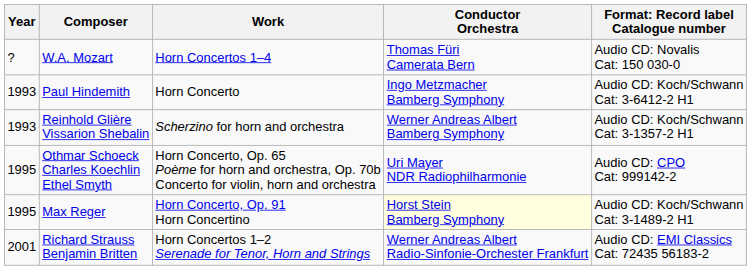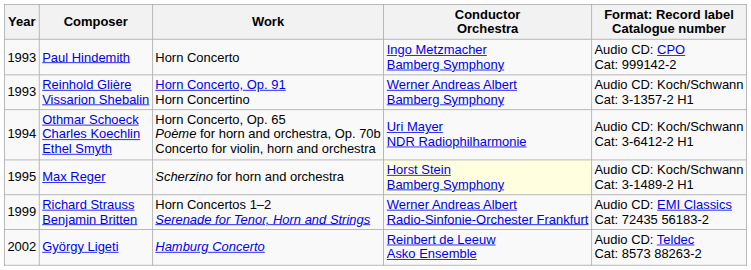- row: ? | W.A. Mozart | Horn Concertos 1–4 | Thomas Füri Camerata Bern | Audio CD: Novalis Cat: 150 030-0
Paul Hindemith | column 5: Audio CD: Koch/Schwann Cat: 3-6412-2 H1 -> Audio CD: CPO Cat: 999142-2
Reinhold Glière Vissarion Shebalin | Work: Scherzino for horn and orchestra -> Horn Concerto, Op. 91 Horn Concertino
Othmar Schoeck Charles Koechlin Ethel Smyth | Year: 1995 -> 1994
Othmar Schoeck Charles Koechlin Ethel Smyth | column 5: Audio CD: CPO Cat: 999142-2 -> Audio CD: Koch/Schwann Cat: 3-6412-2 H1
Max Reger | Work: Horn Concerto, Op. 91 Horn Concertino -> Scherzino for horn and orchestra
Richard Strauss Benjamin Britten | Year: 2001 -> 1999
+ row: 2002 | György Ligeti | Hamburg Concerto | Reinbert de Leeuw Asko Ensemble | Audio CD: Teldec Cat: 8573 88263-2
